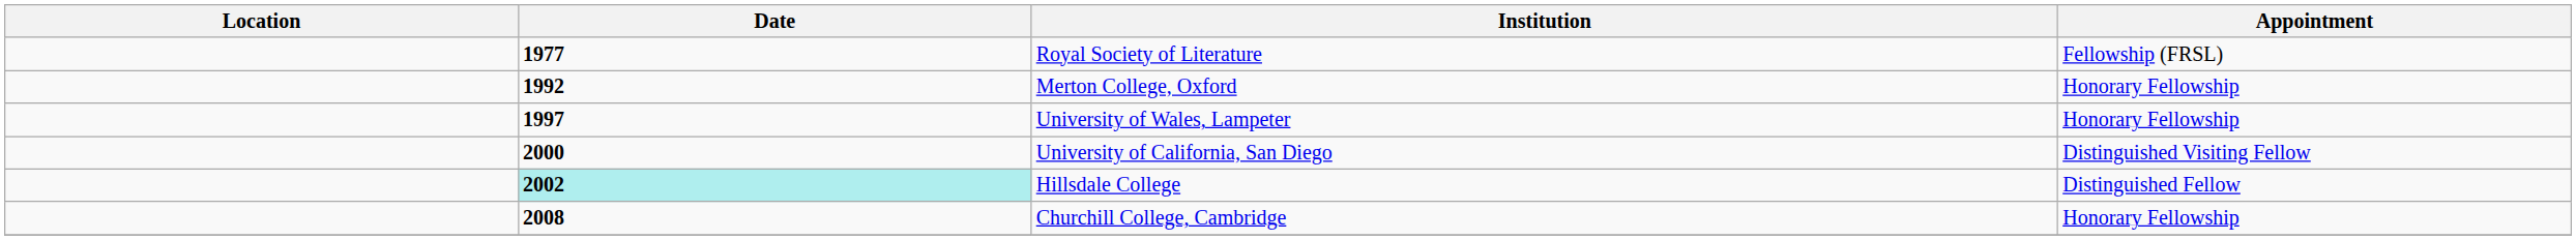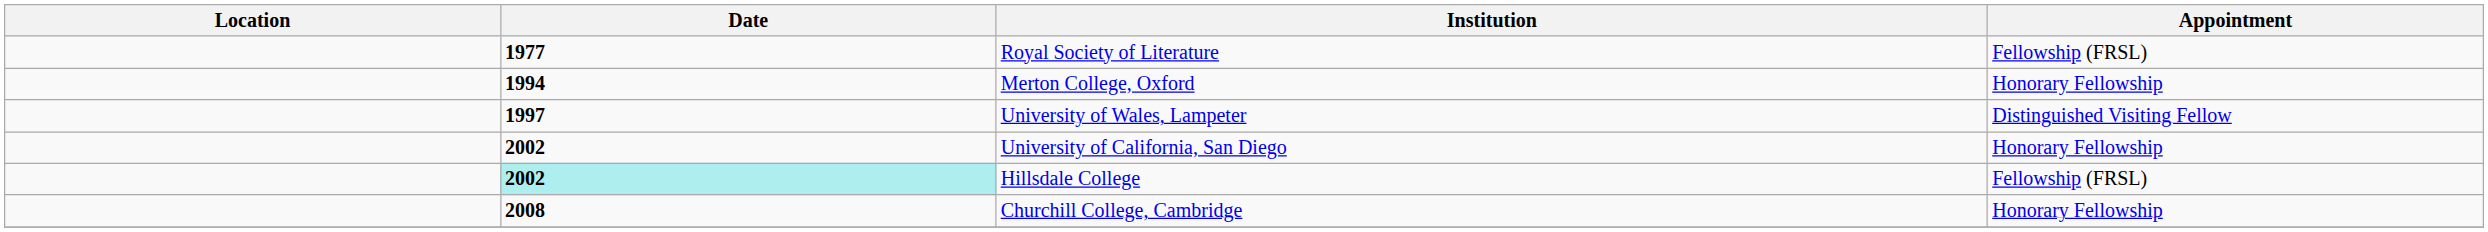Merton College, Oxford | Date: 1992 -> 1994
University of Wales, Lampeter | Appointment: Honorary Fellowship -> Distinguished Visiting Fellow
University of California, San Diego | Date: 2000 -> 2002
University of California, San Diego | Appointment: Distinguished Visiting Fellow -> Honorary Fellowship
Hillsdale College | Appointment: Distinguished Fellow -> Fellowship (FRSL)
